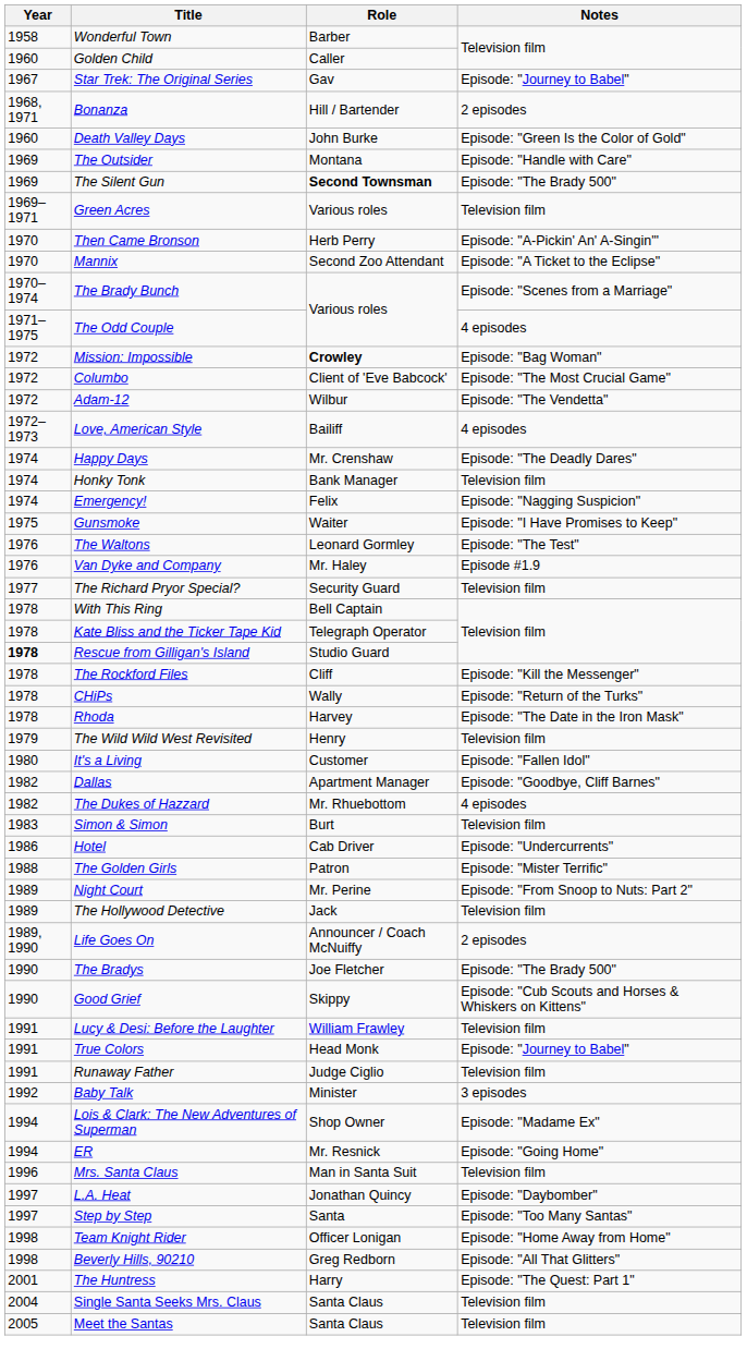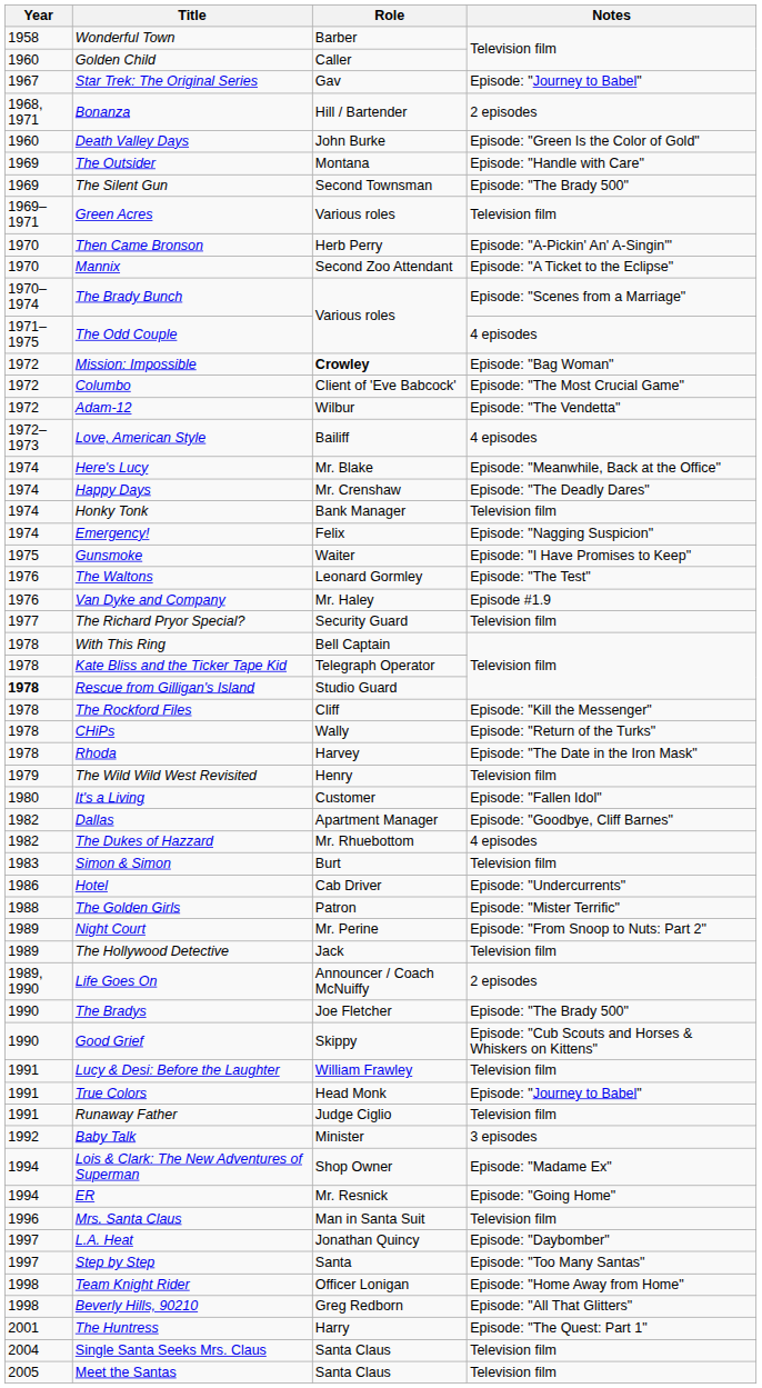The Silent Gun | Role: bold -> normal
+ row: 1974 | Here's Lucy | Mr. Blake | Episode: "Meanwhile, Back at the Office"
